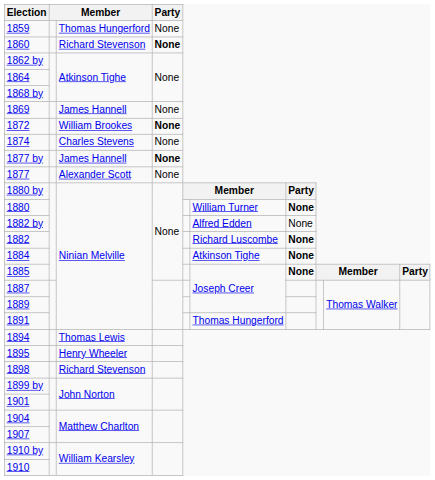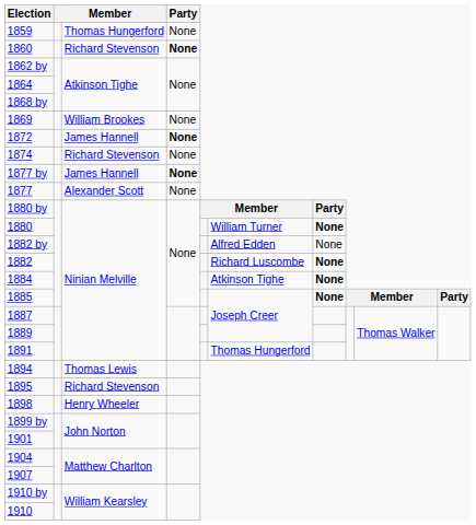1869 | column 3: James Hannell -> William Brookes
1872 | column 3: William Brookes -> James Hannell
1874 | column 3: Charles Stevens -> Richard Stevenson
1895 | column 3: Henry Wheeler -> Richard Stevenson
1898 | column 3: Richard Stevenson -> Henry Wheeler
